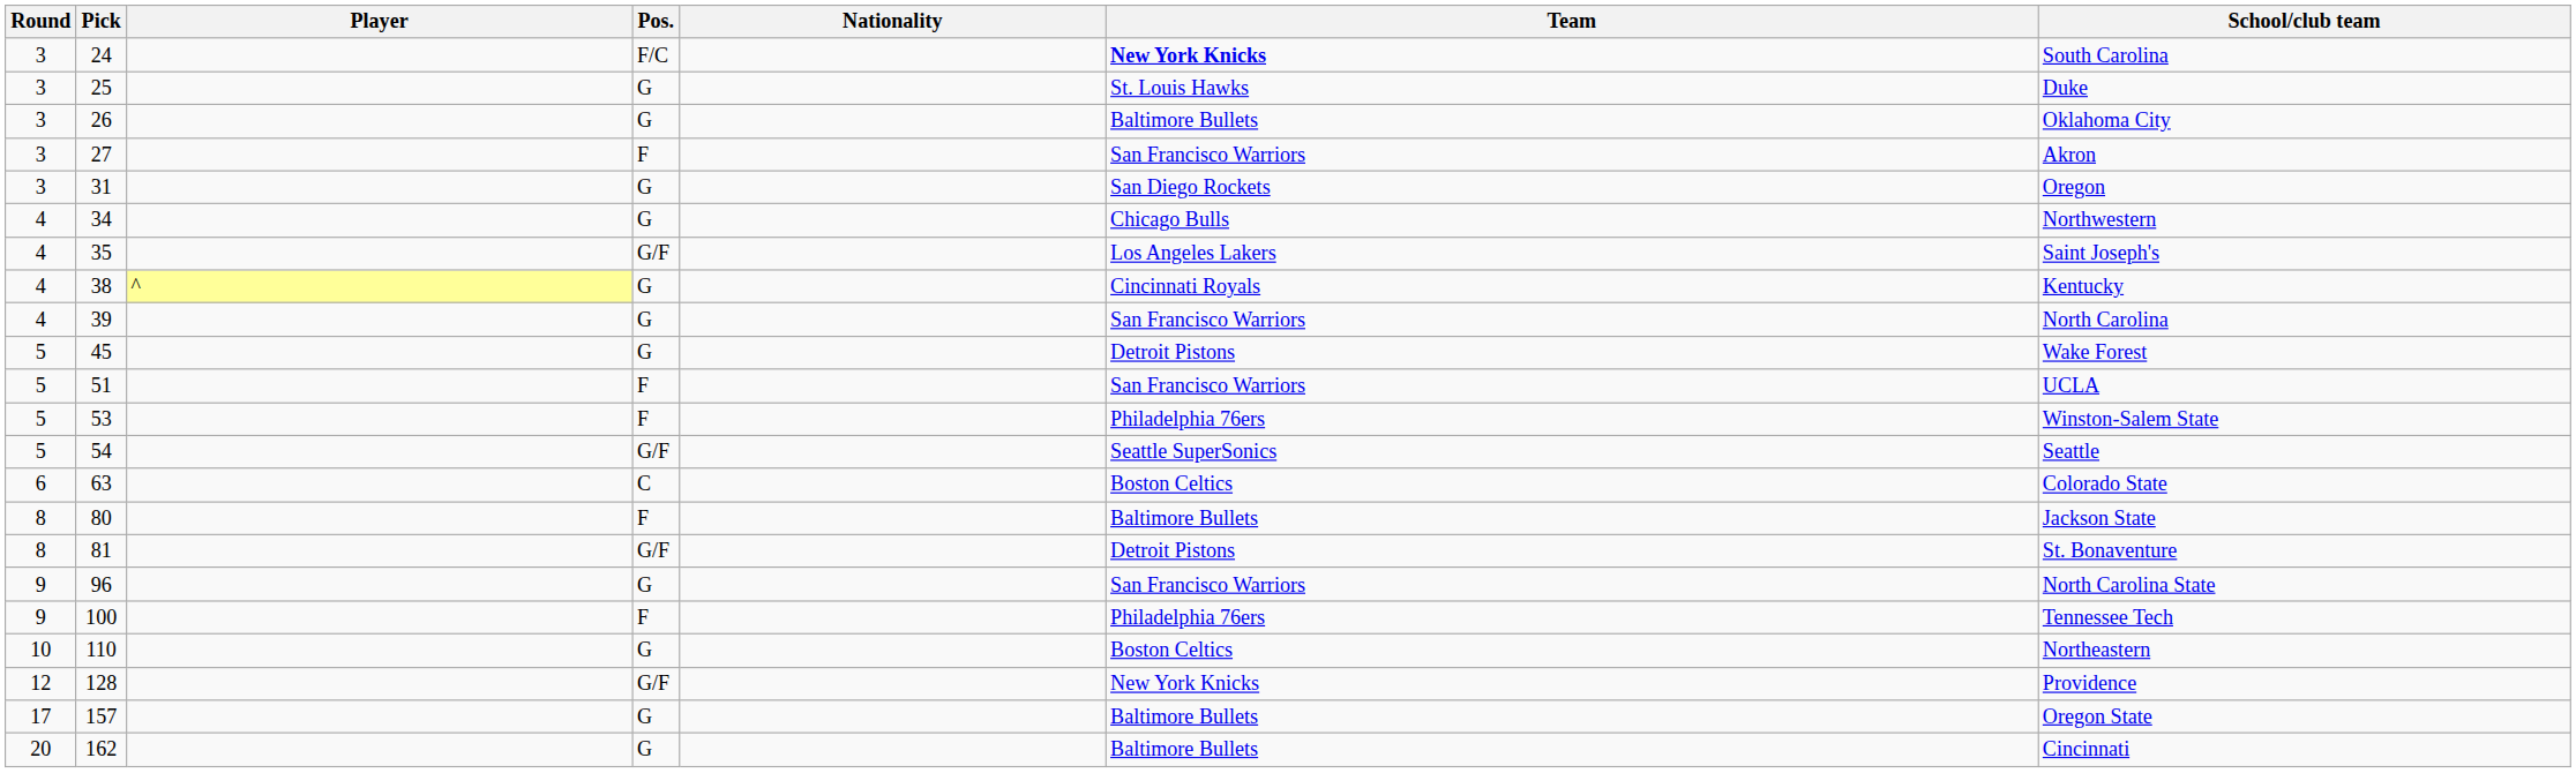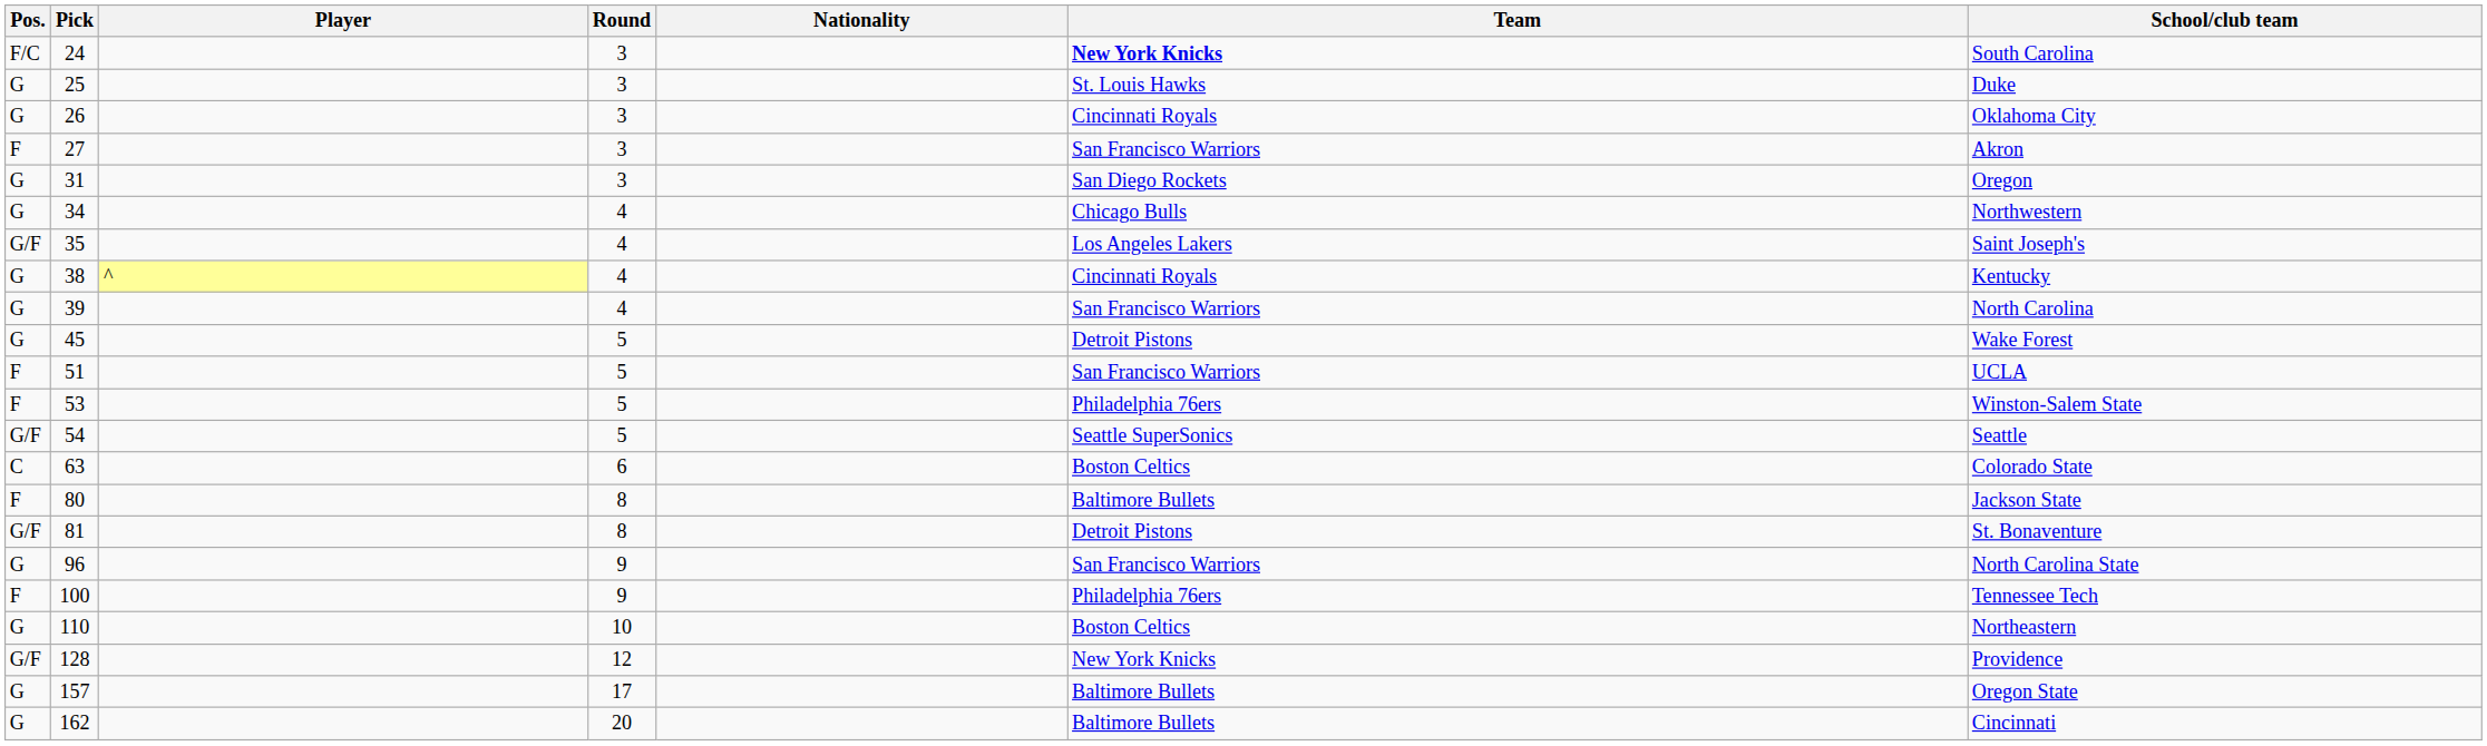columns swapped: Round <-> Pos.
26 | Team: Baltimore Bullets -> Cincinnati Royals
